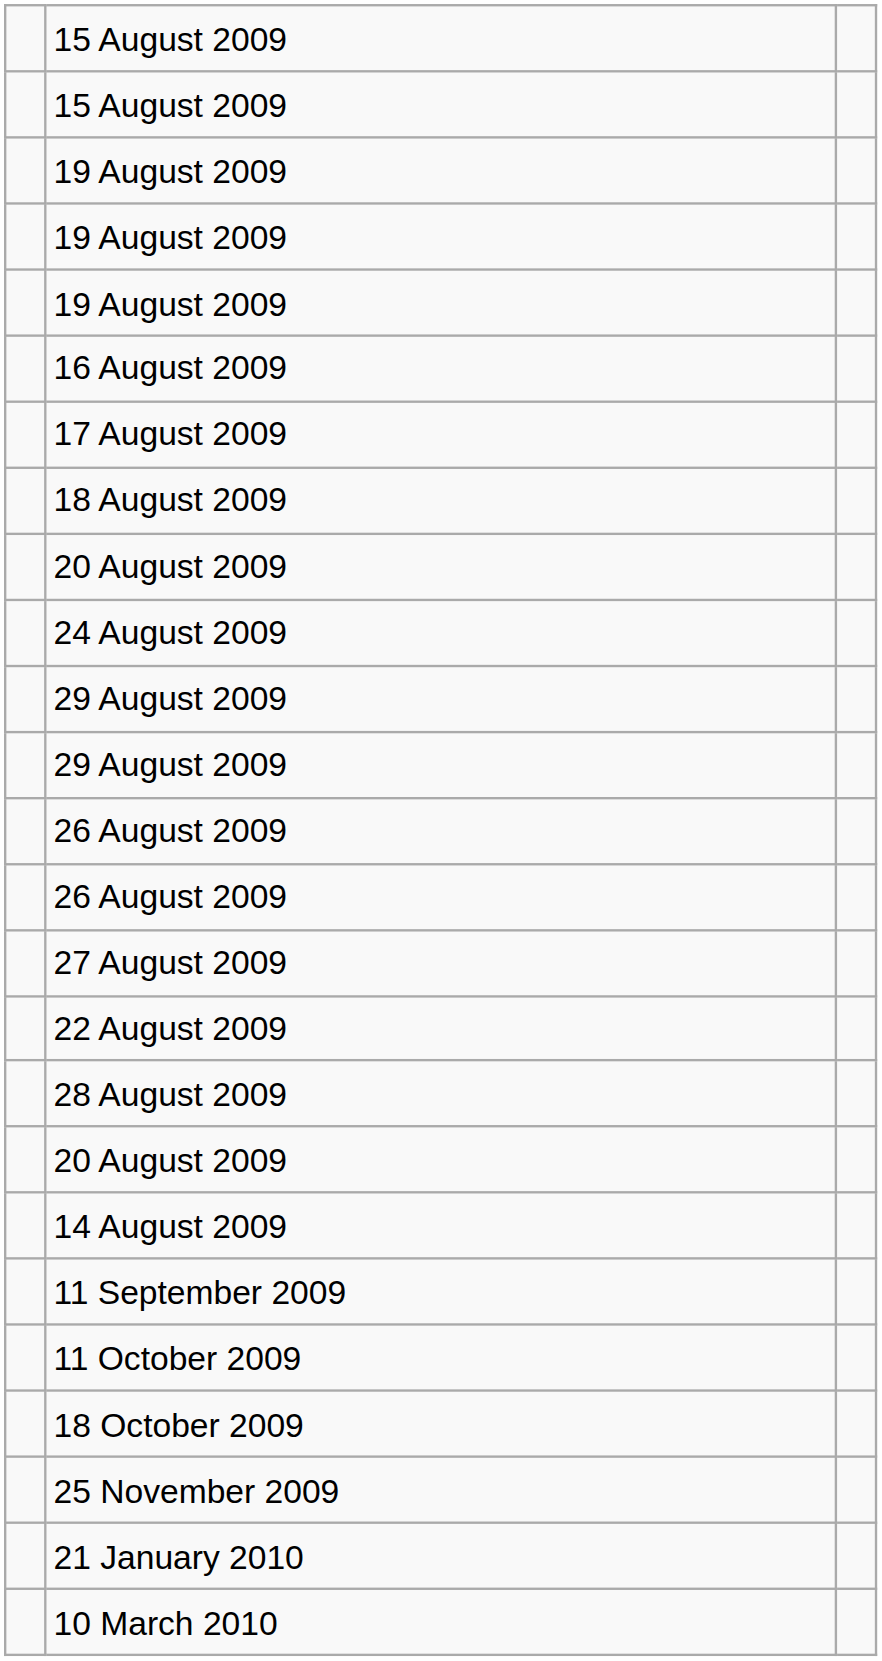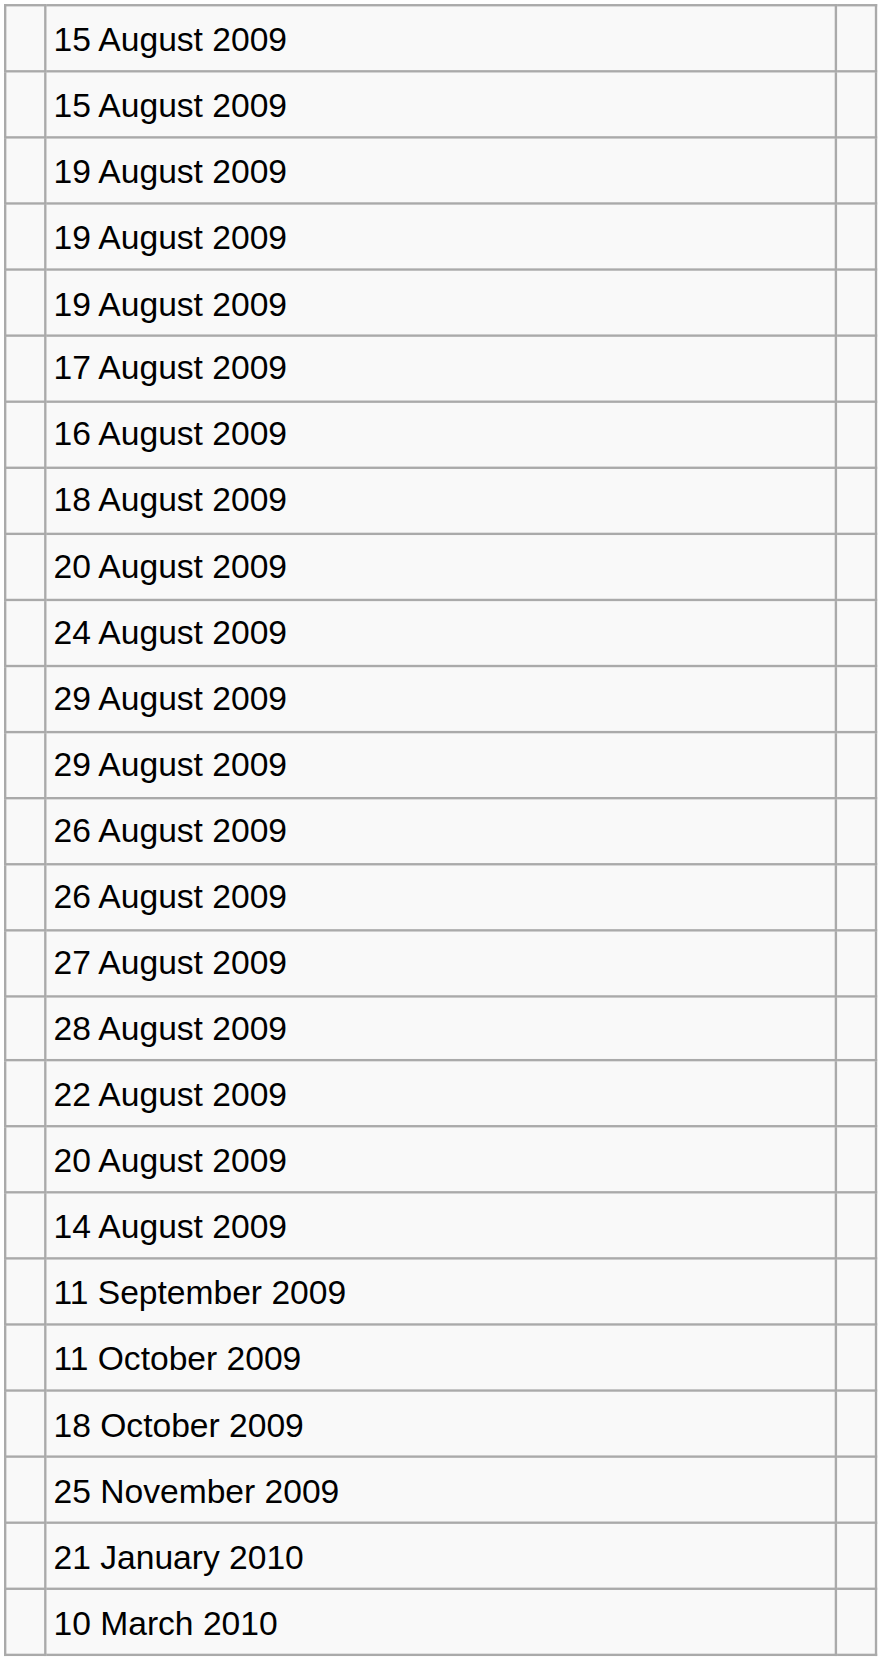rows swapped: 16 August 2009 <-> 17 August 2009
rows swapped: 28 August 2009 <-> 22 August 2009
